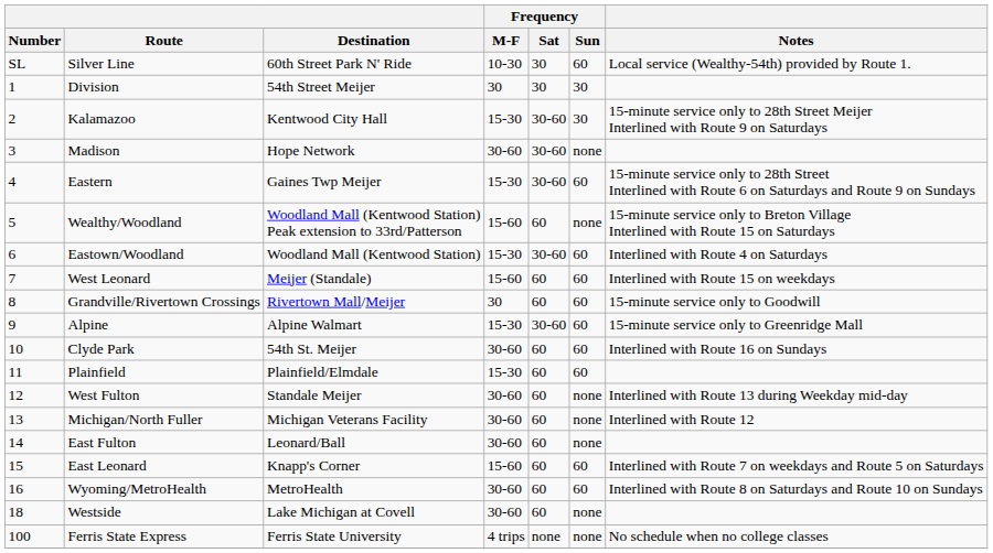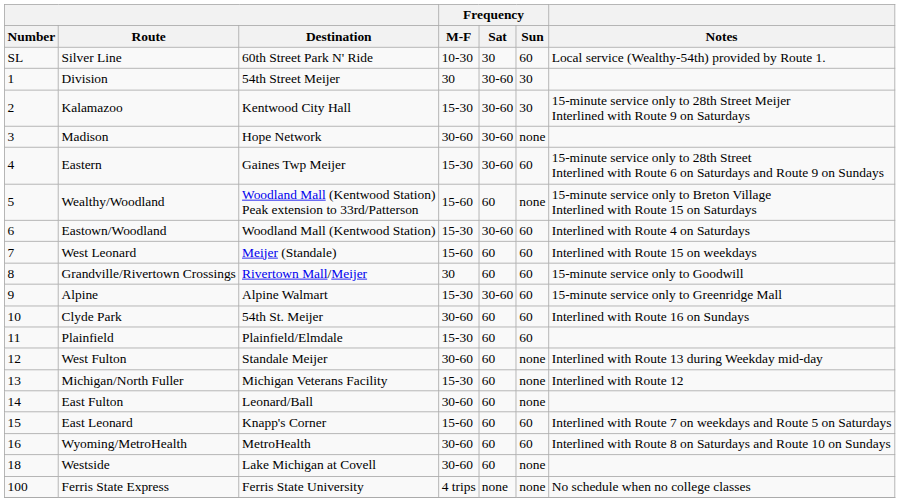Division | Frequency / Sat: 30 -> 30-60
Michigan/North Fuller | Frequency / M-F: 30-60 -> 15-30
